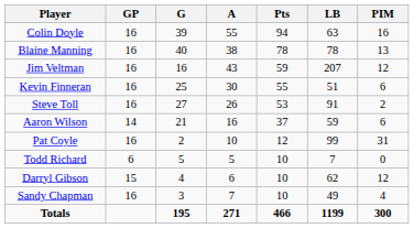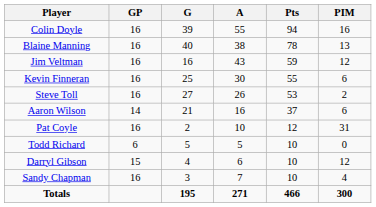- column: LB | 63 | 78 | 207 | 51 | 91 | 59 | 99 | 7 | 62 | 49 | 1199
